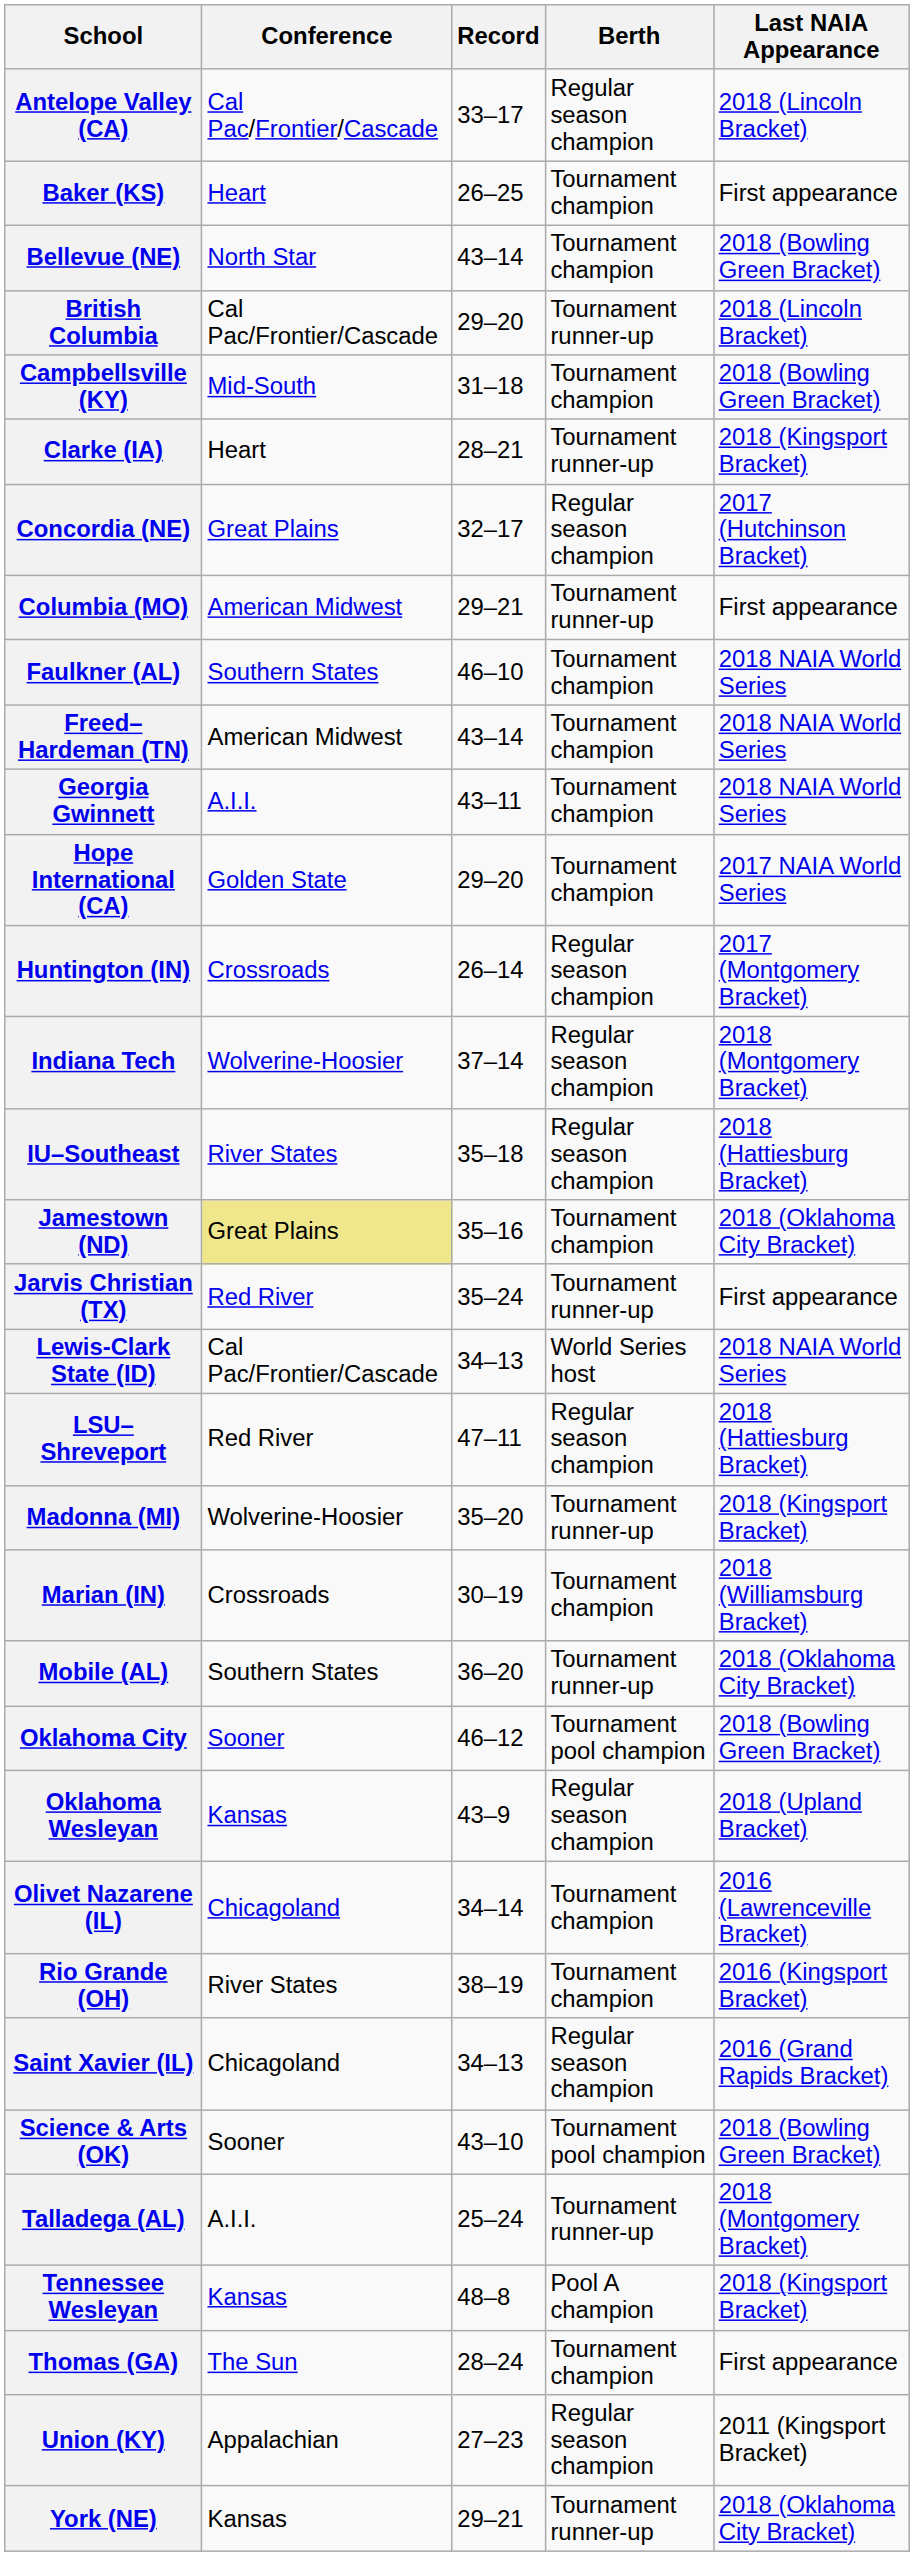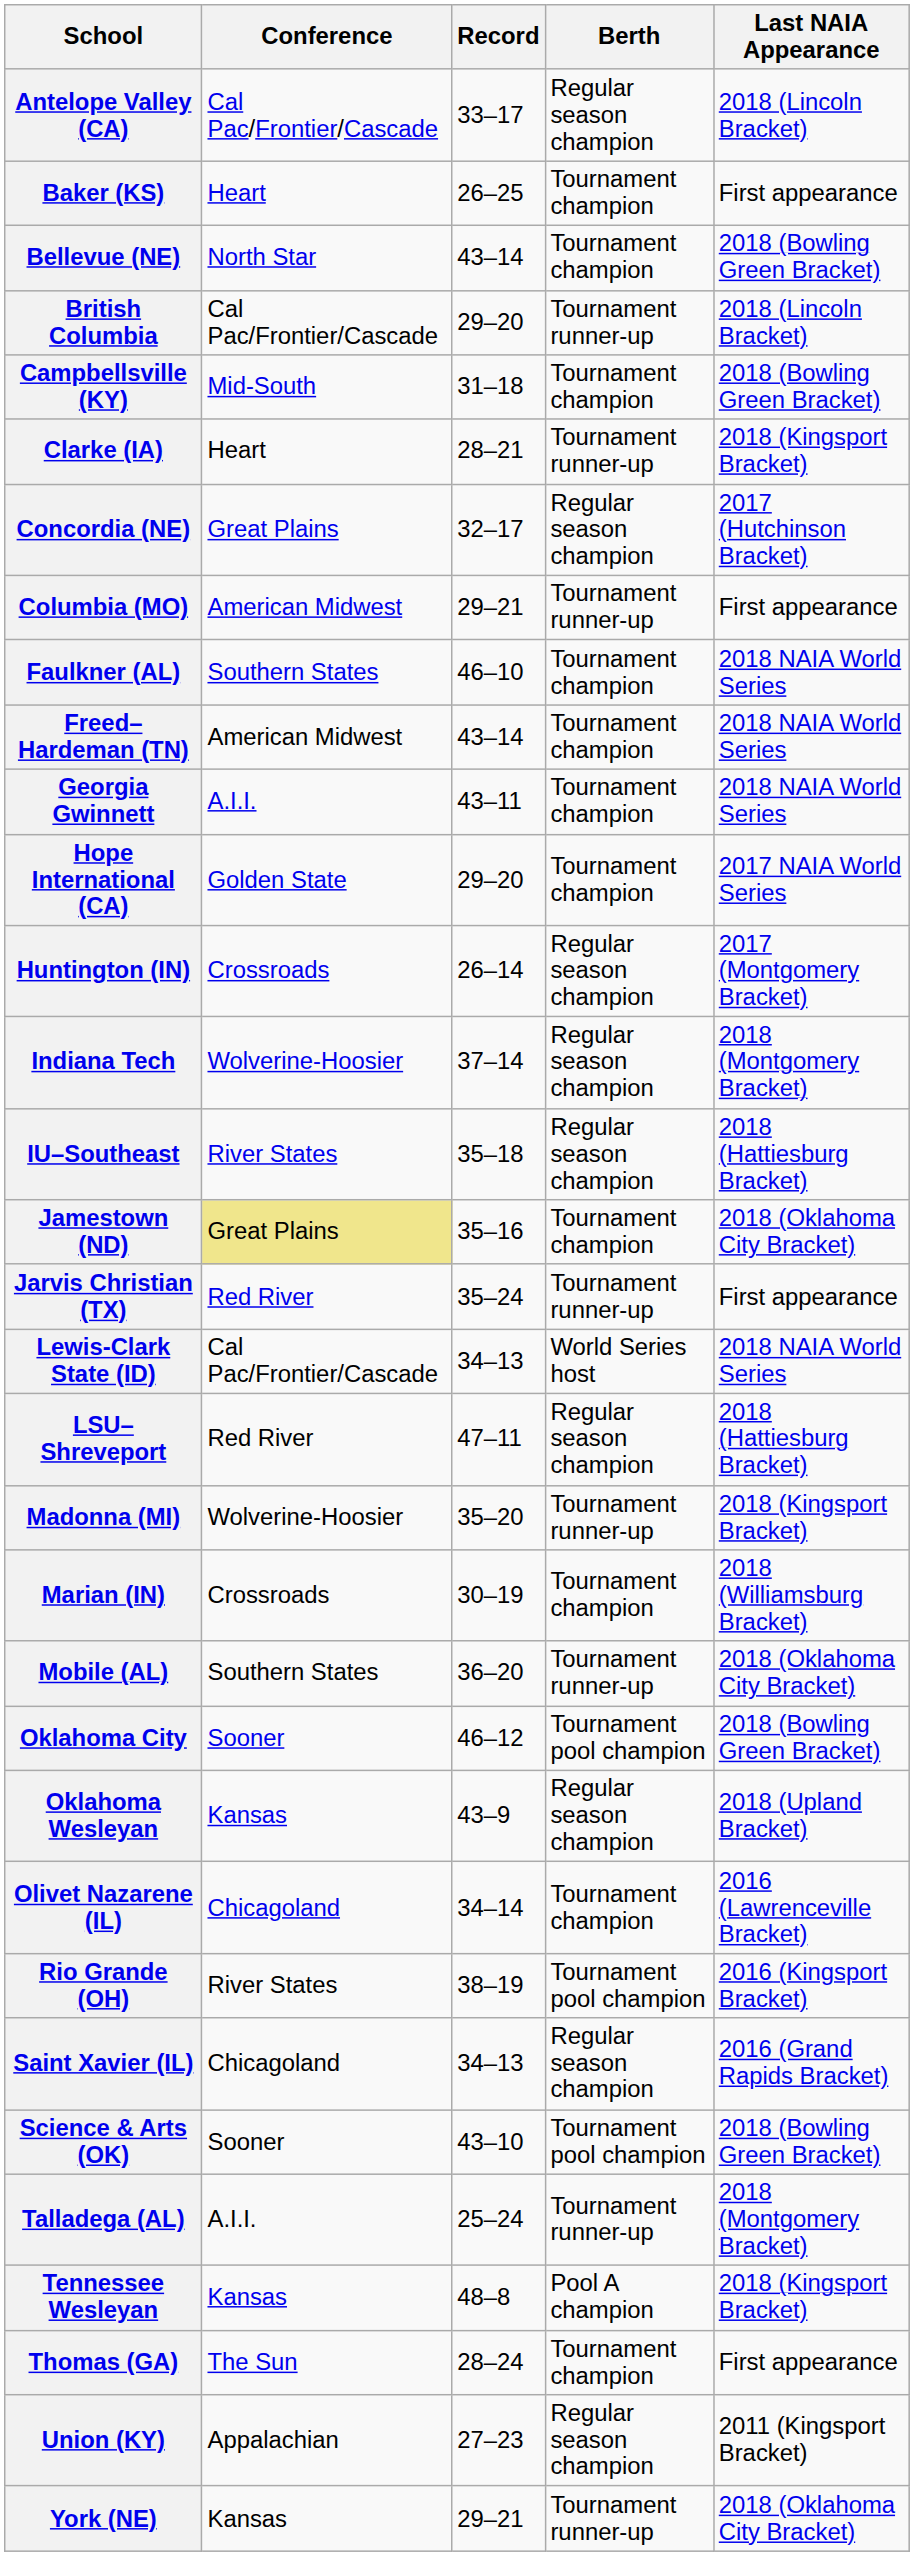Rio Grande (OH) | Berth: Tournament champion -> Tournament pool champion
